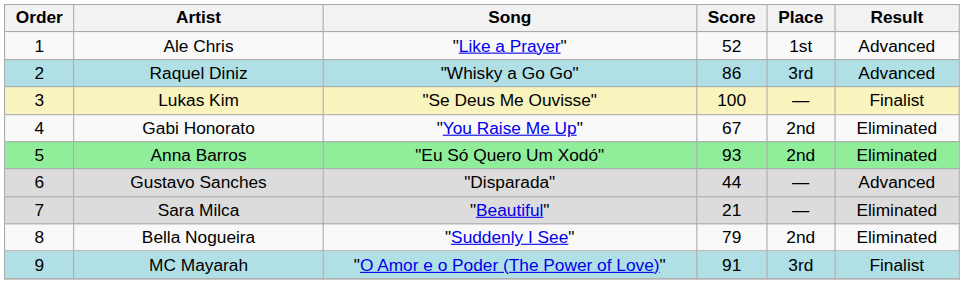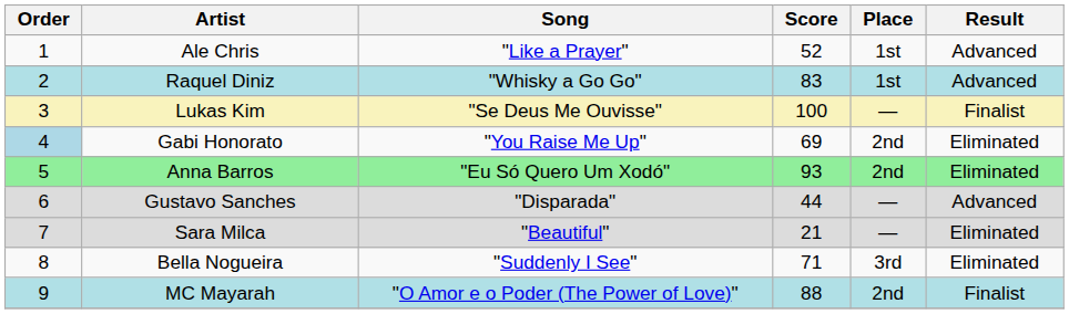Raquel Diniz | Score: 86 -> 83
Raquel Diniz | Place: 3rd -> 1st
Gabi Honorato | Order: no background -> lightblue background
Gabi Honorato | Score: 67 -> 69
Bella Nogueira | Score: 79 -> 71
Bella Nogueira | Place: 2nd -> 3rd
MC Mayarah | Score: 91 -> 88
MC Mayarah | Place: 3rd -> 2nd
